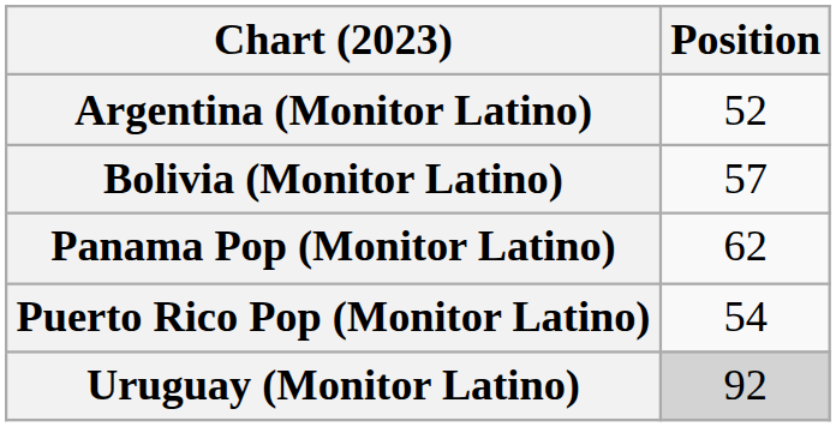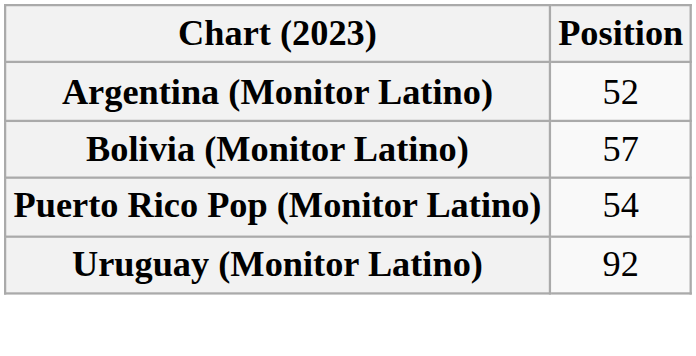- row: Panama Pop (Monitor Latino) | 62
Uruguay (Monitor Latino) | Position: lightgrey background -> no background
